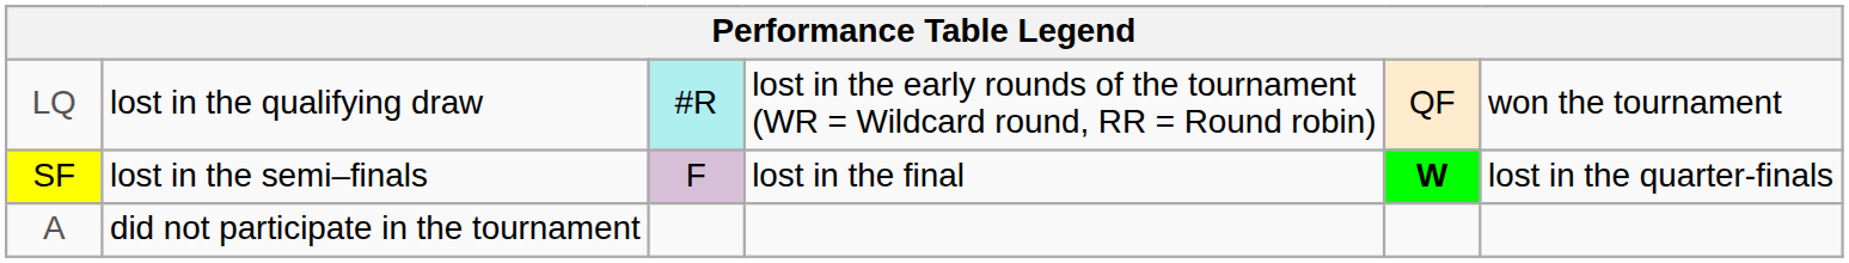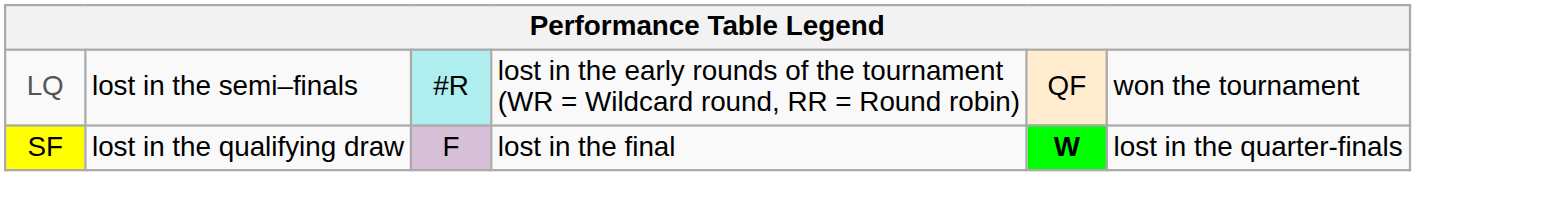LQ | column 2: lost in the qualifying draw -> lost in the semi–finals
SF | column 2: lost in the semi–finals -> lost in the qualifying draw
- row: A | did not participate in the tournament
